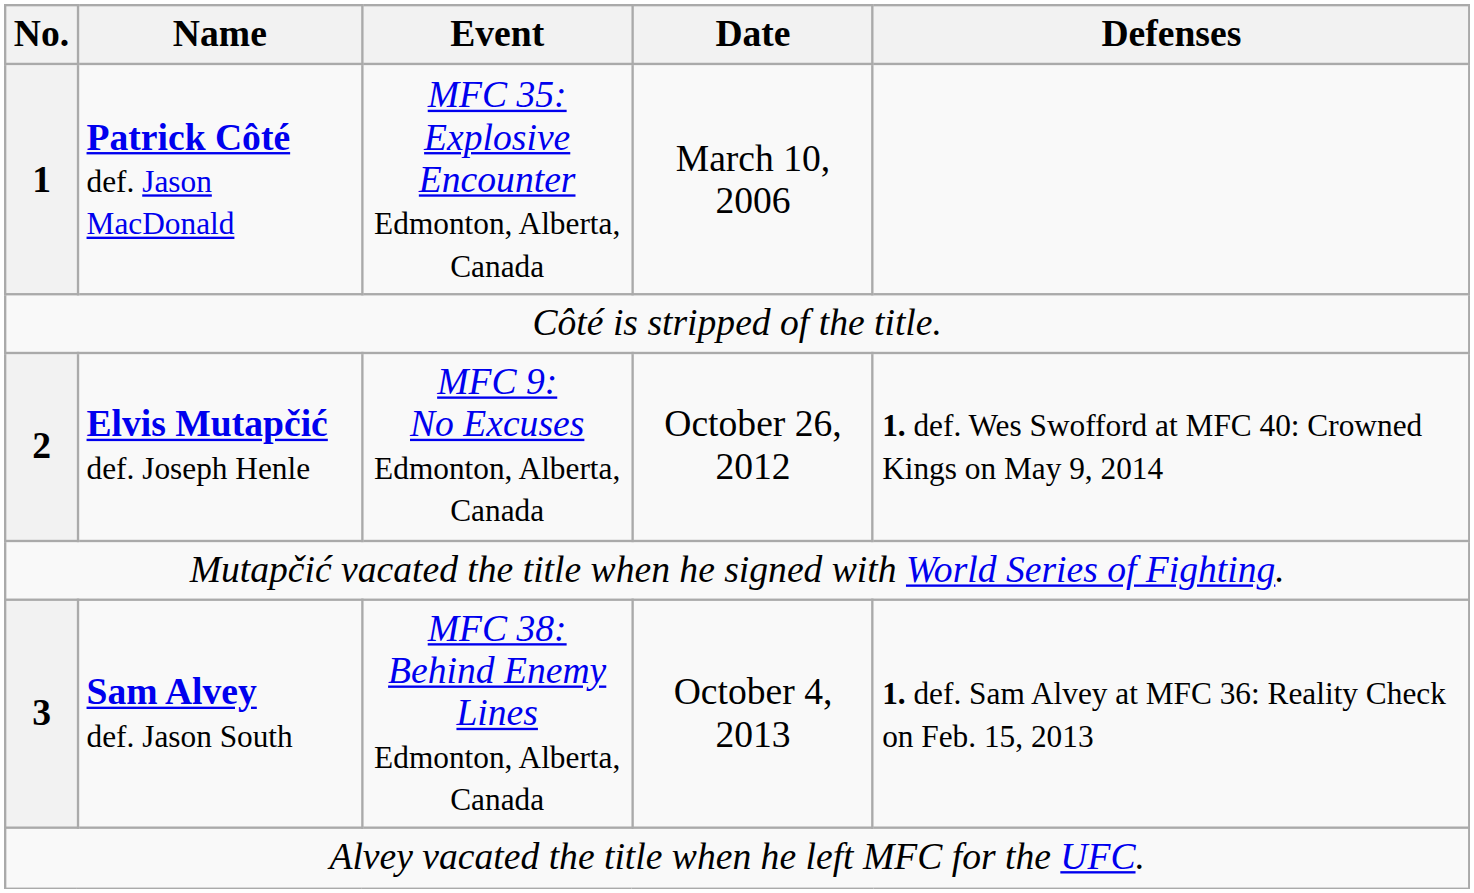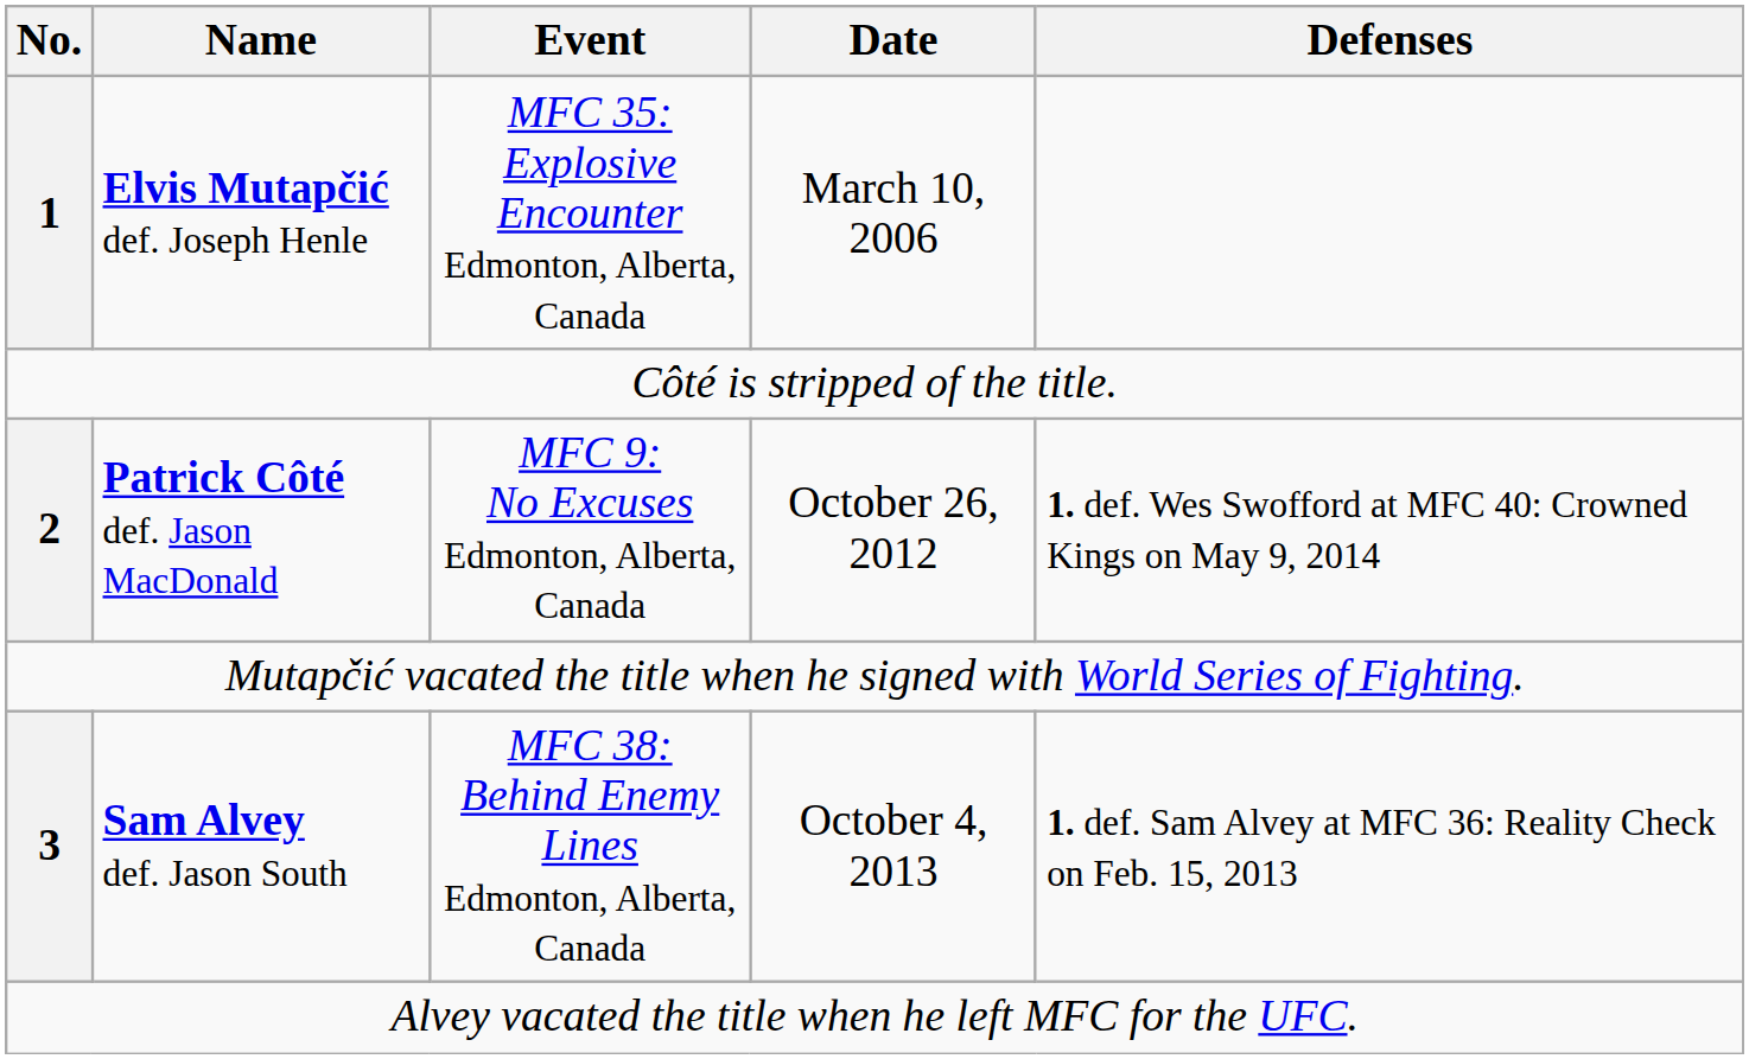1 | Name: Patrick Côté def. Jason MacDonald -> Elvis Mutapčić def. Joseph Henle
2 | Name: Elvis Mutapčić def. Joseph Henle -> Patrick Côté def. Jason MacDonald
